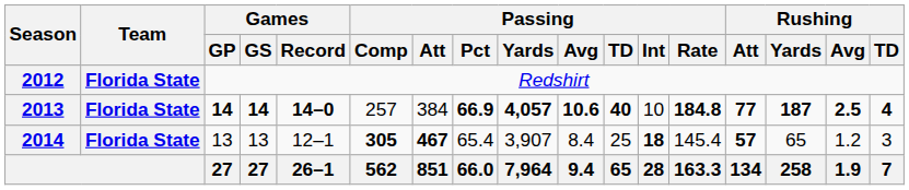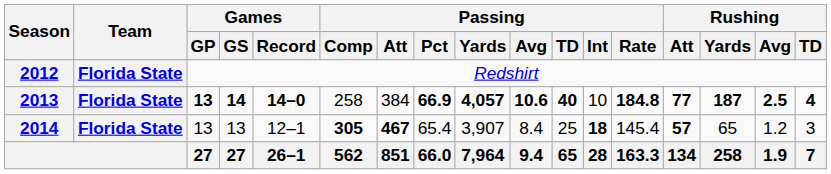2013 | Games / GP: 14 -> 13
2013 | Passing / Comp: 257 -> 258
